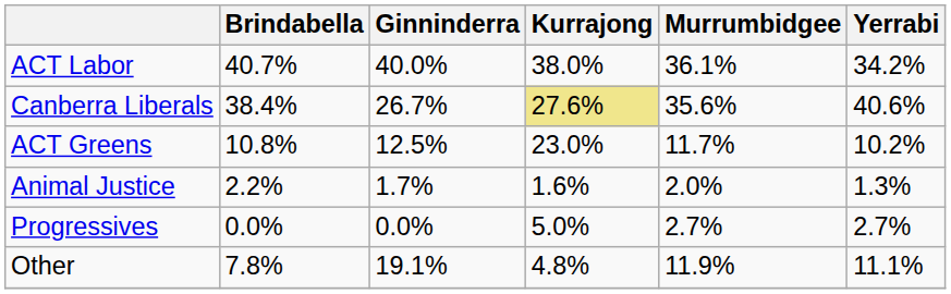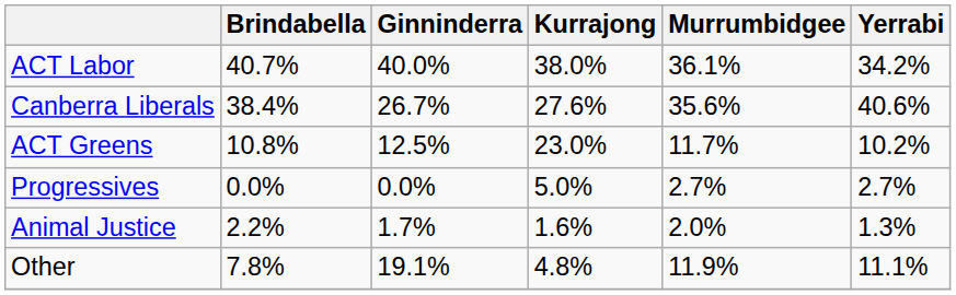Canberra Liberals | Kurrajong: khaki background -> no background
rows swapped: Progressives <-> Animal Justice
